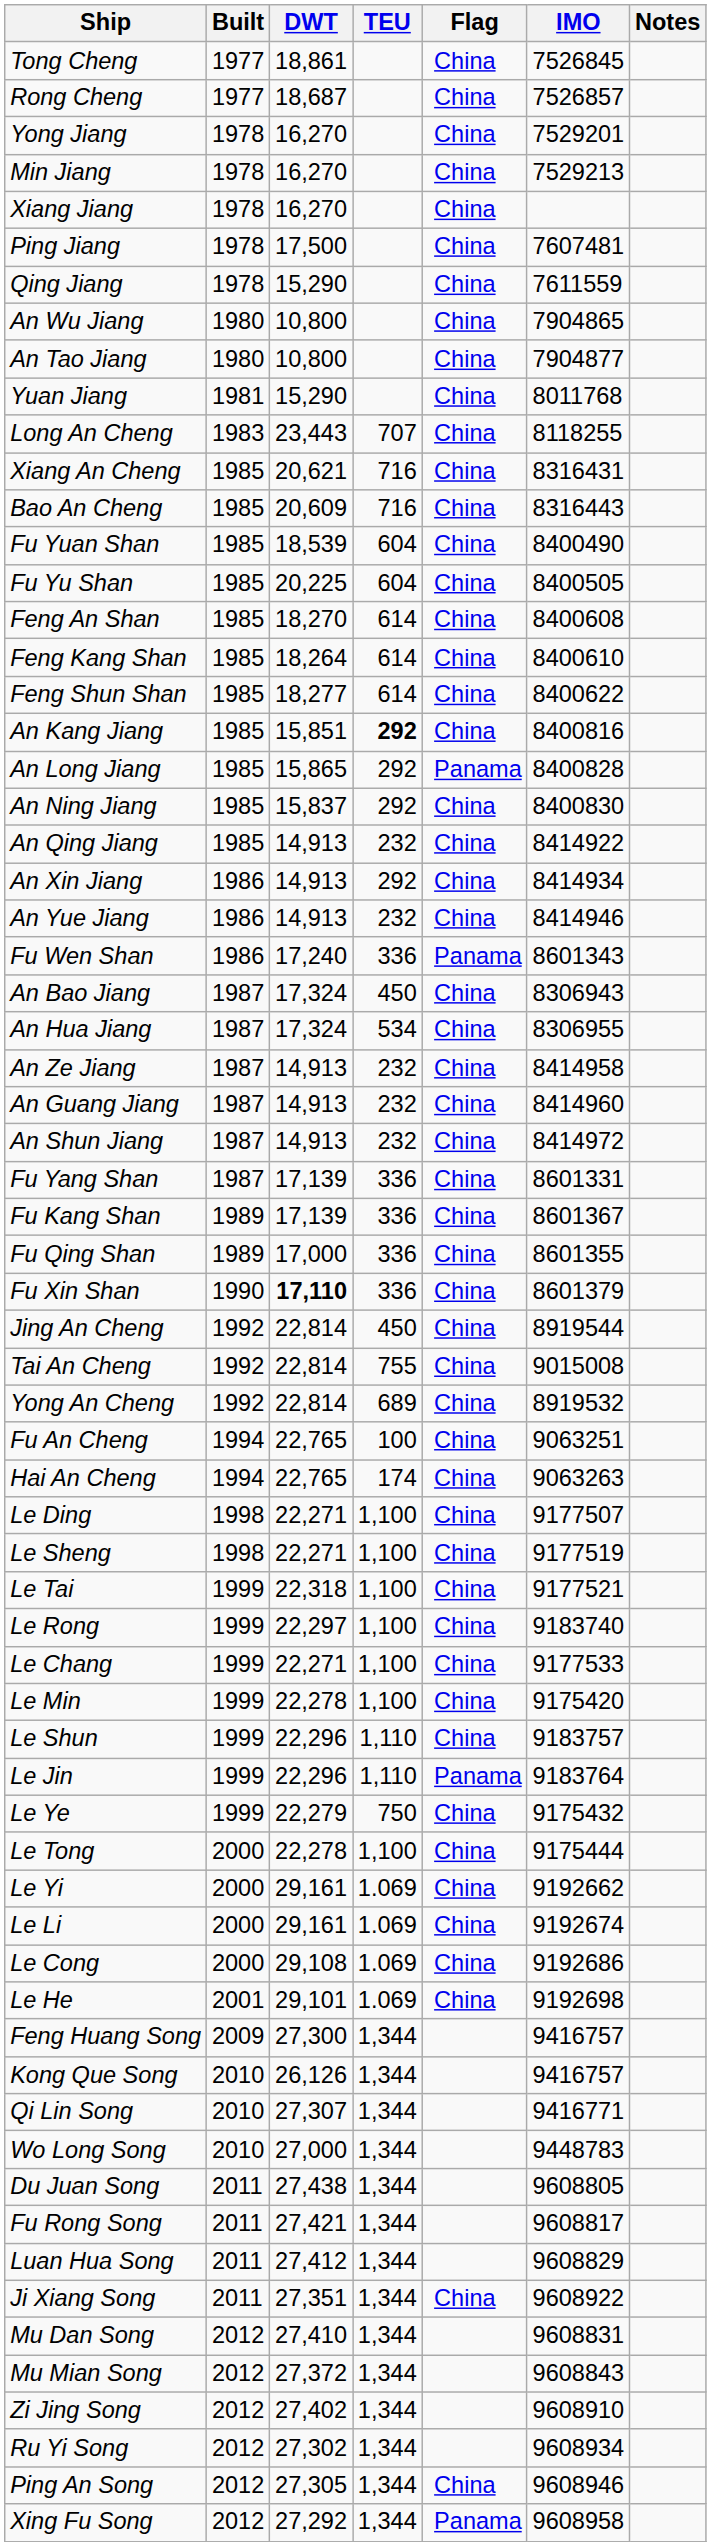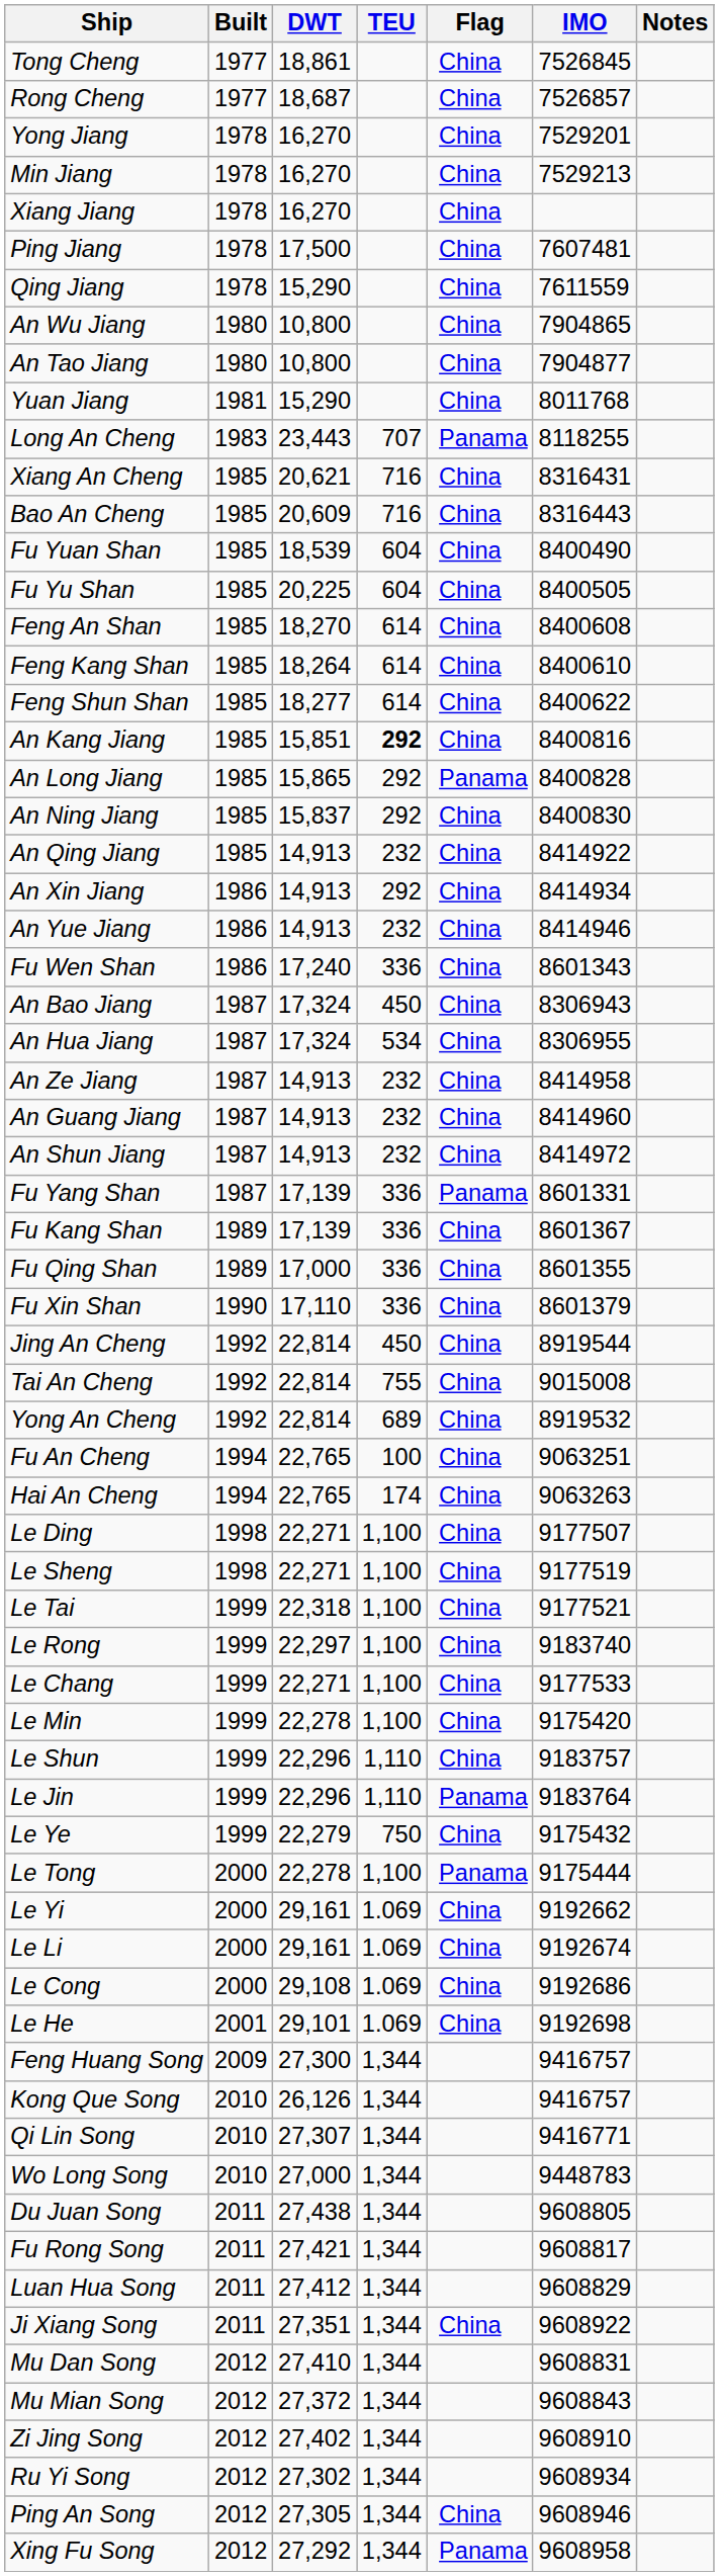Long An Cheng | Flag: China -> Panama
Fu Wen Shan | Flag: Panama -> China
Fu Yang Shan | Flag: China -> Panama
Fu Xin Shan | DWT: bold -> normal
Le Tong | Flag: China -> Panama
